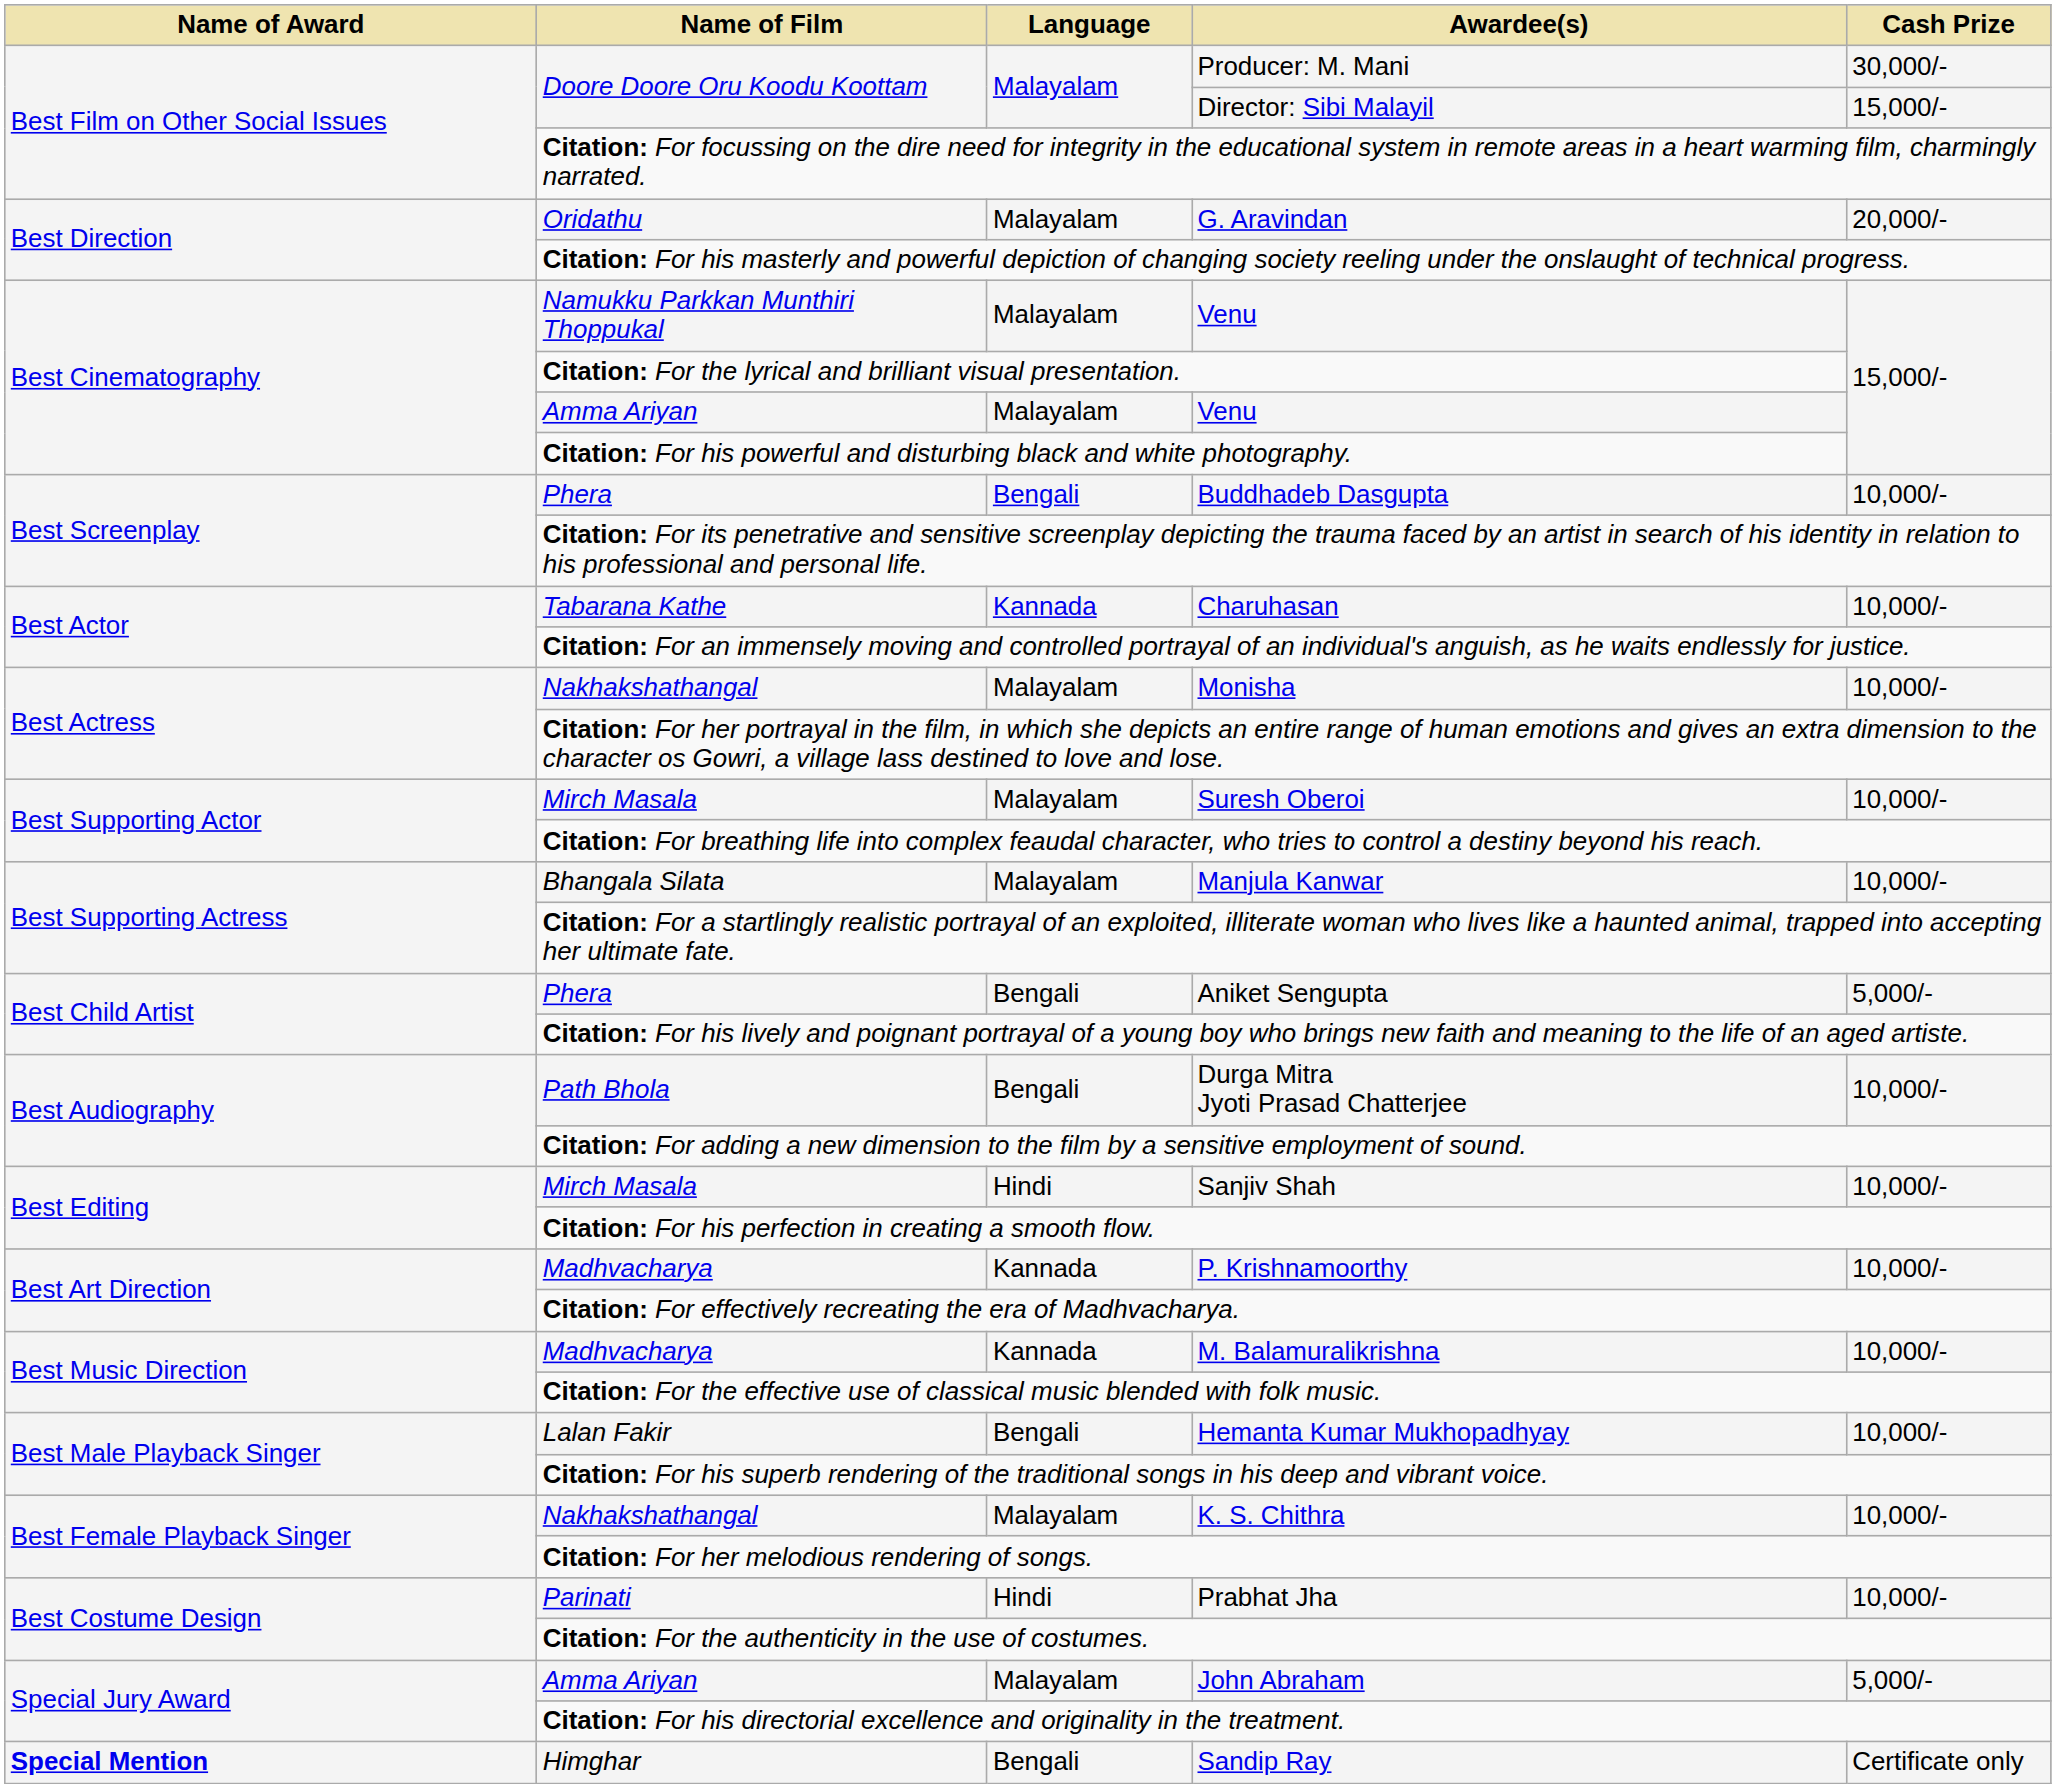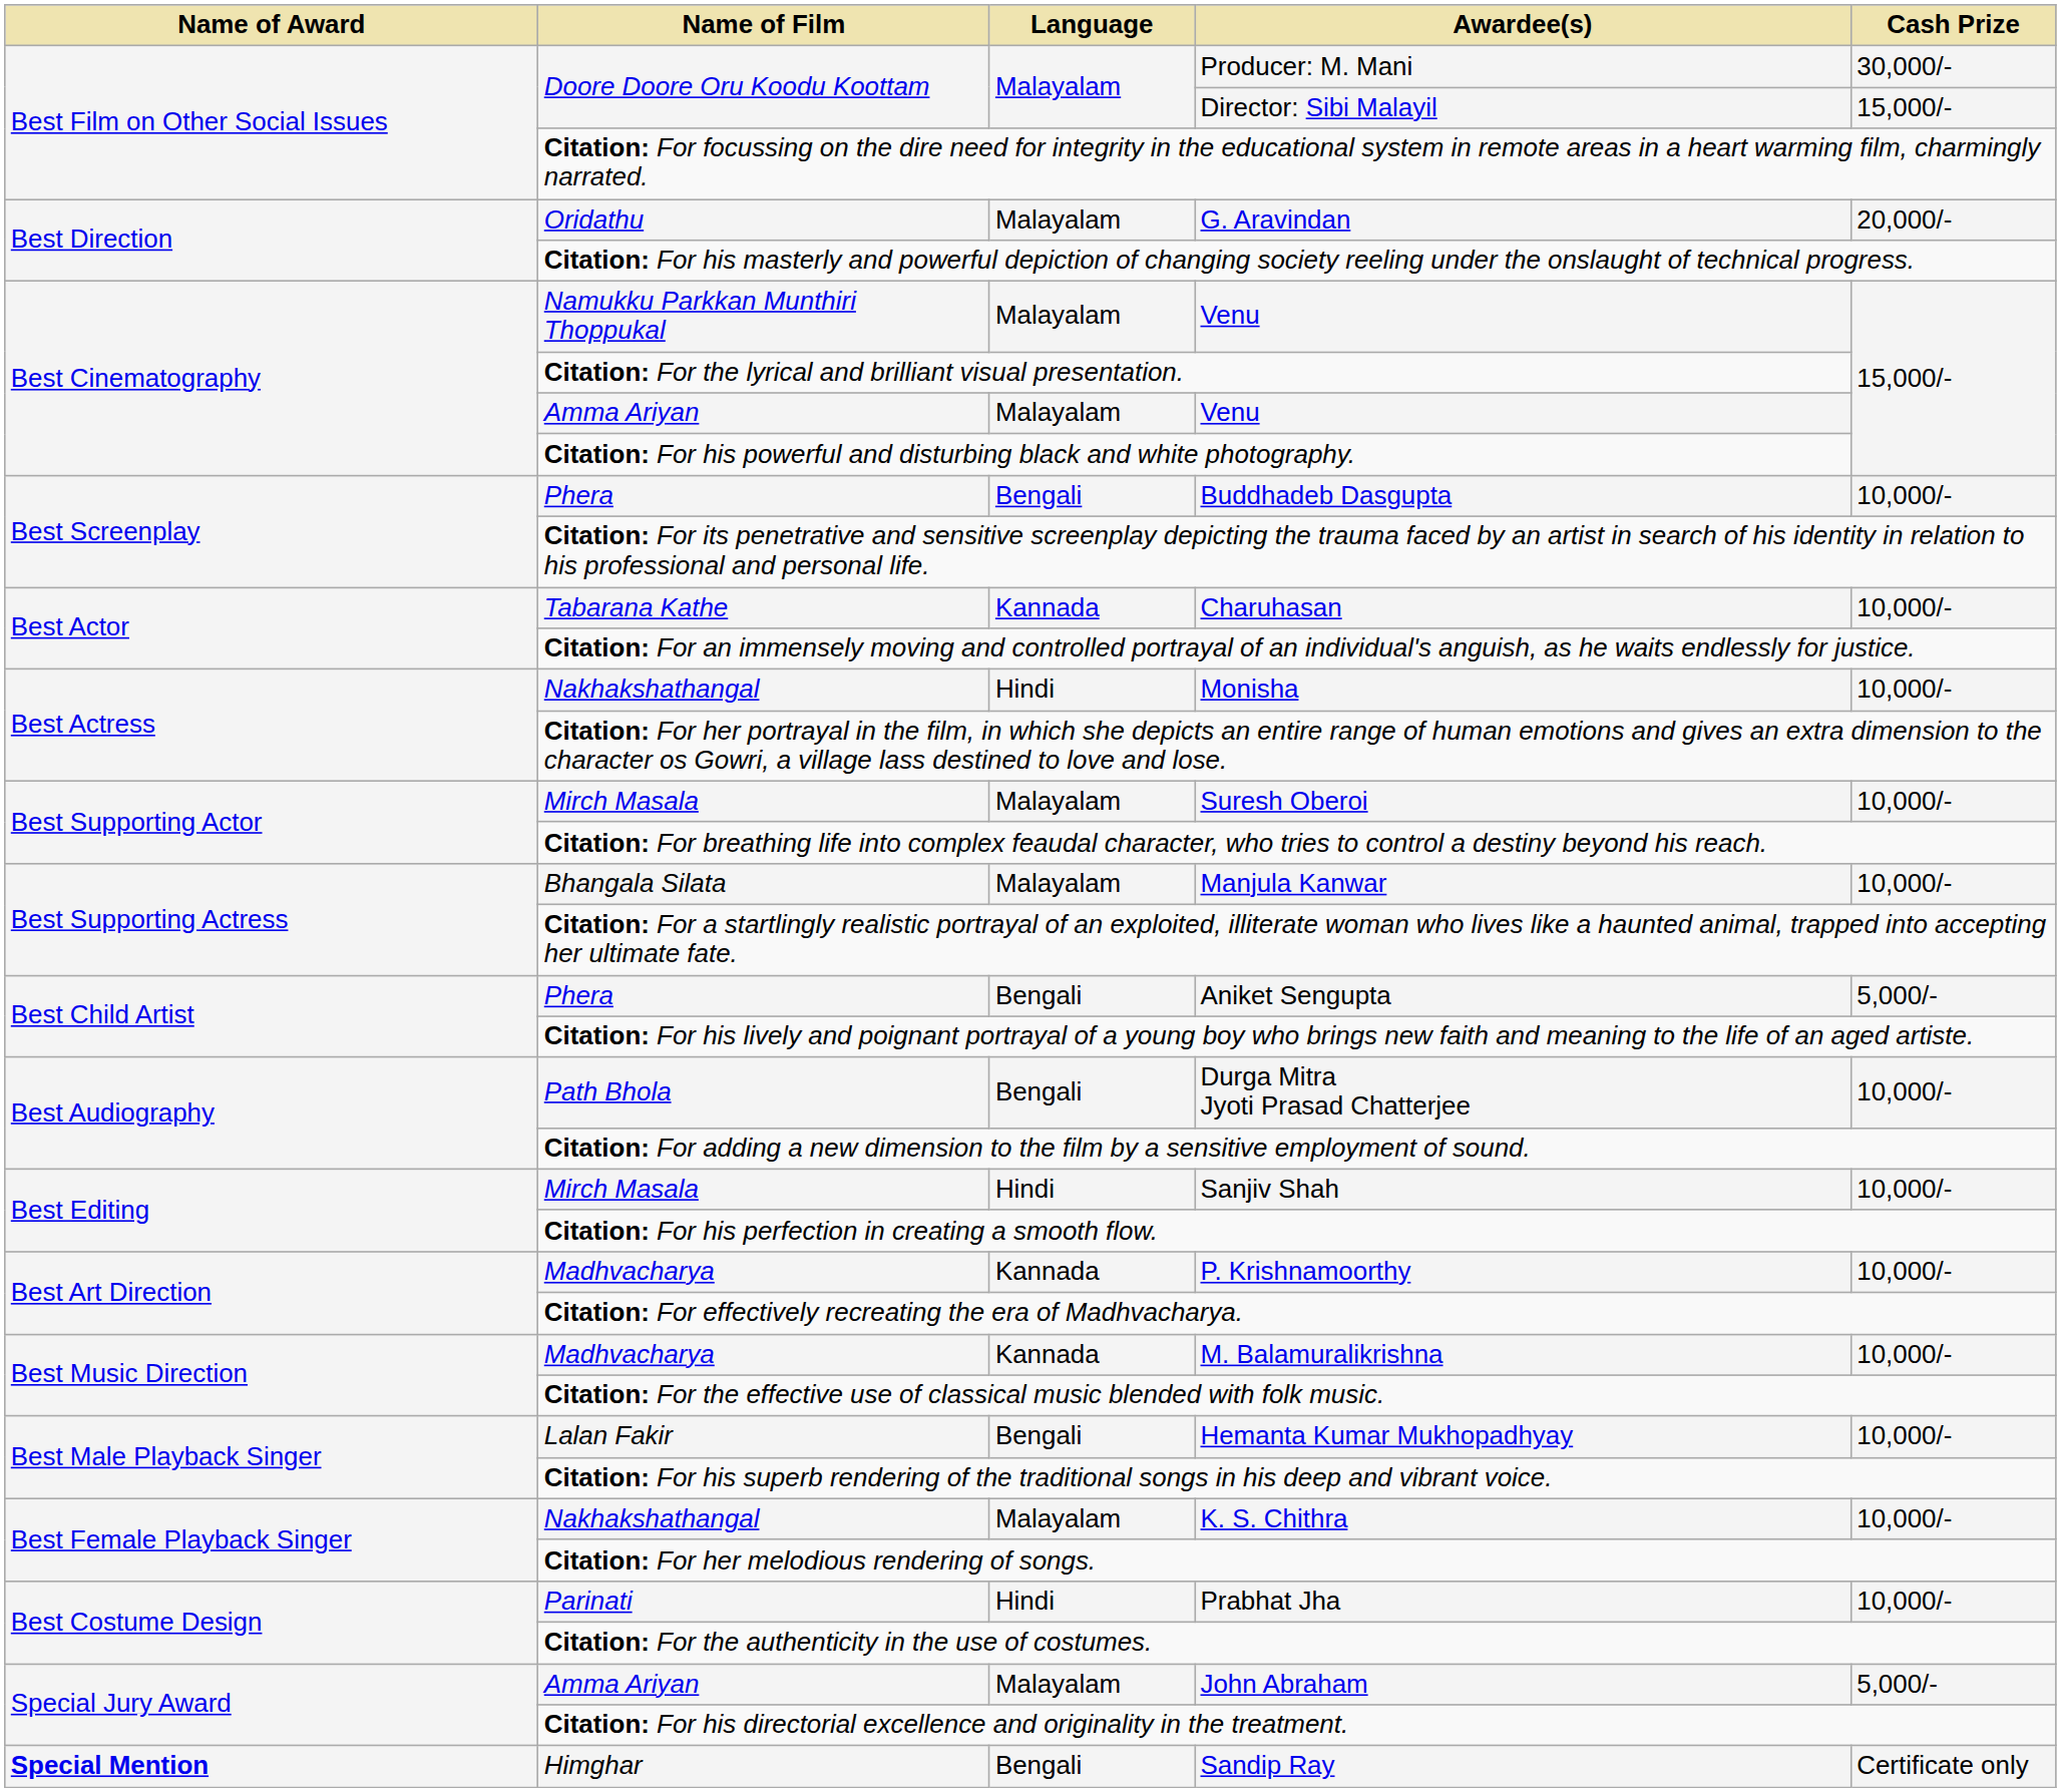Monisha | Language: Malayalam -> Hindi
